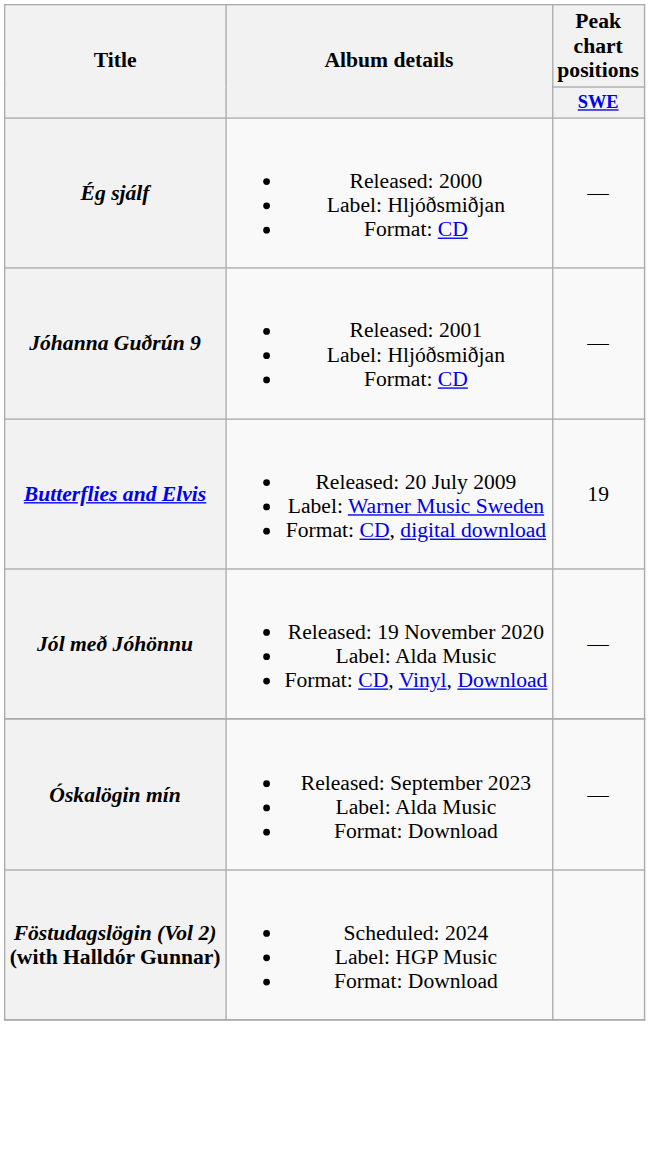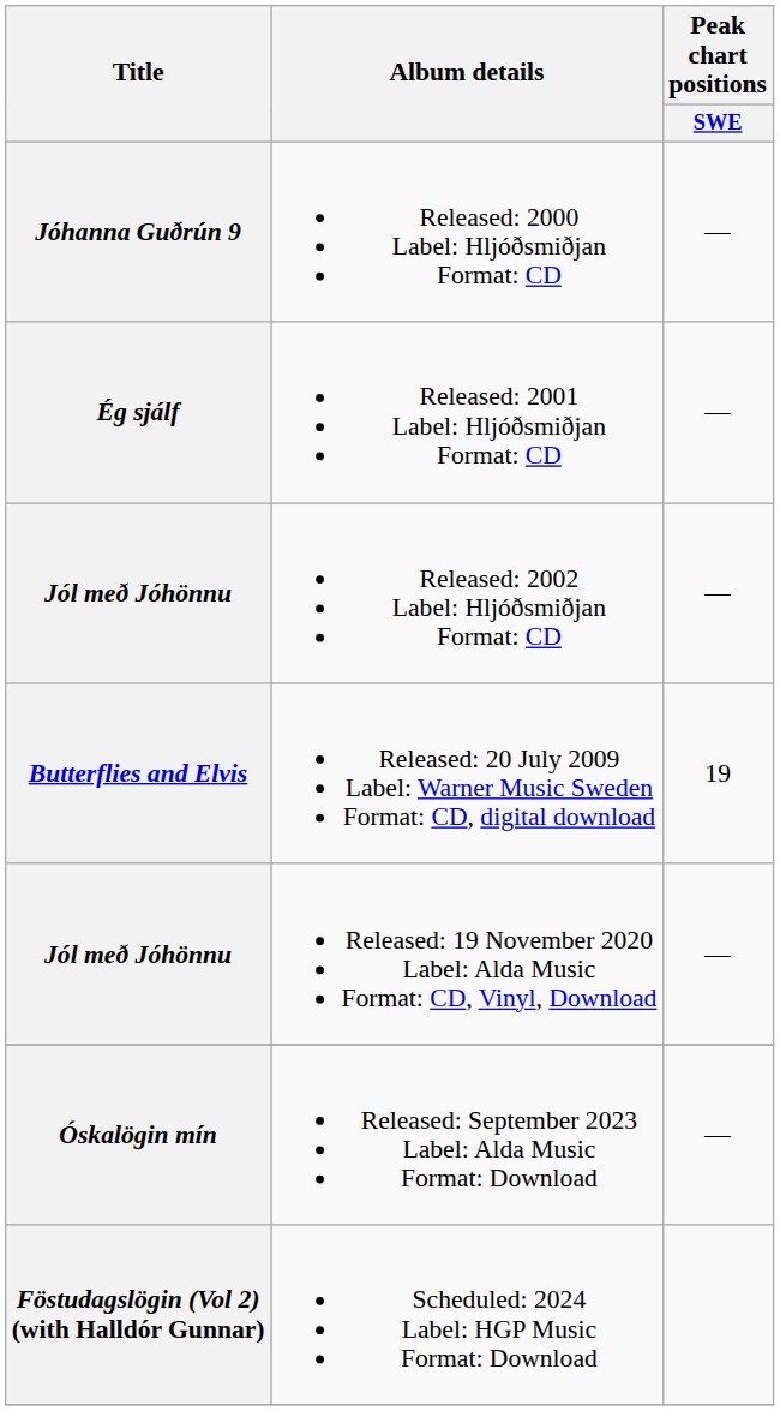Released: 2000 Label: Hljóðsmiðjan Format: CD | Title: Ég sjálf -> Jóhanna Guðrún 9
Released: 2001 Label: Hljóðsmiðjan Format: CD | Title: Jóhanna Guðrún 9 -> Ég sjálf
+ row: Jól með Jóhönnu | Released: 2002 Label: Hljóðsmiðjan Format: CD | —
